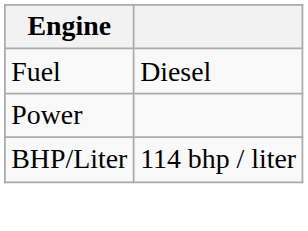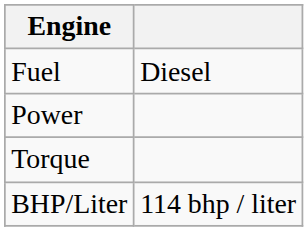+ row: Torque
